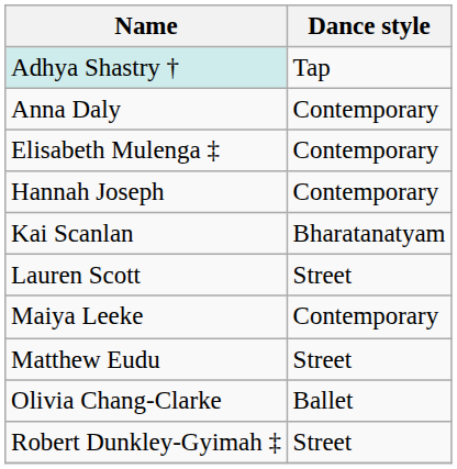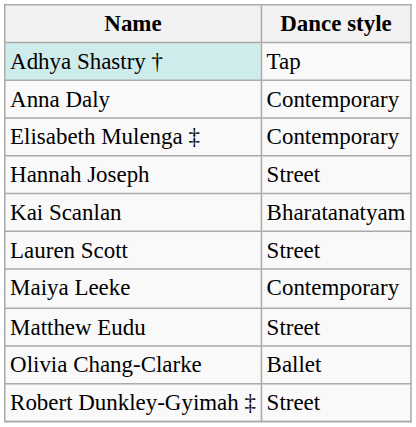Hannah Joseph | Dance style: Contemporary -> Street
